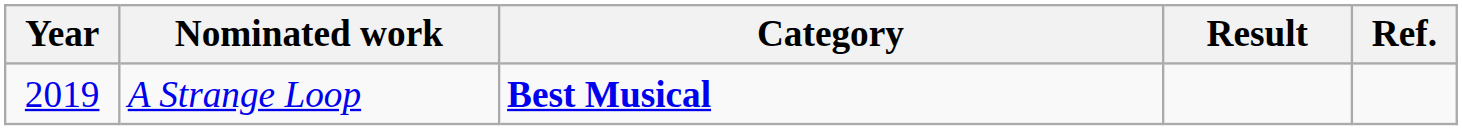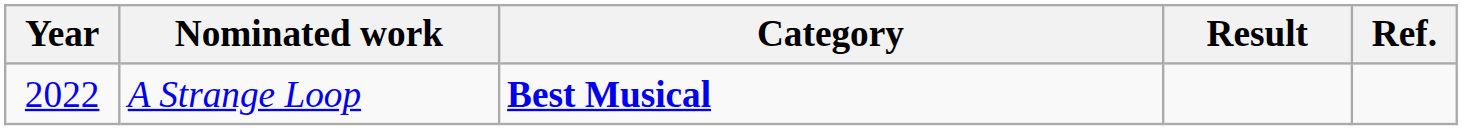A Strange Loop | Year: 2019 -> 2022
